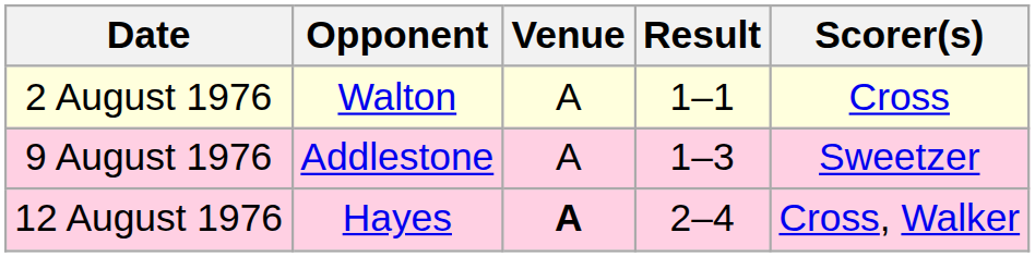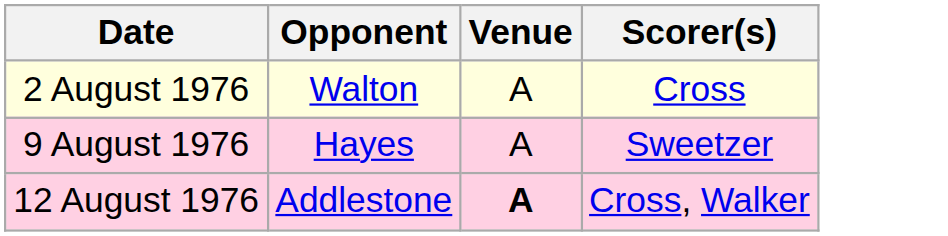- column: Result | 1–1 | 1–3 | 2–4
9 August 1976 | Opponent: Addlestone -> Hayes
12 August 1976 | Opponent: Hayes -> Addlestone
